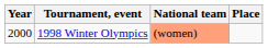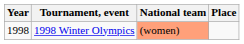1998 Winter Olympics | Year: 2000 -> 1998
